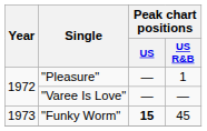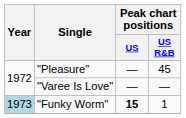"Pleasure" | Peak chart positions / US R&B: 1 -> 45
"Funky Worm" | Year: no background -> lightblue background
"Funky Worm" | Peak chart positions / US R&B: 45 -> 1
